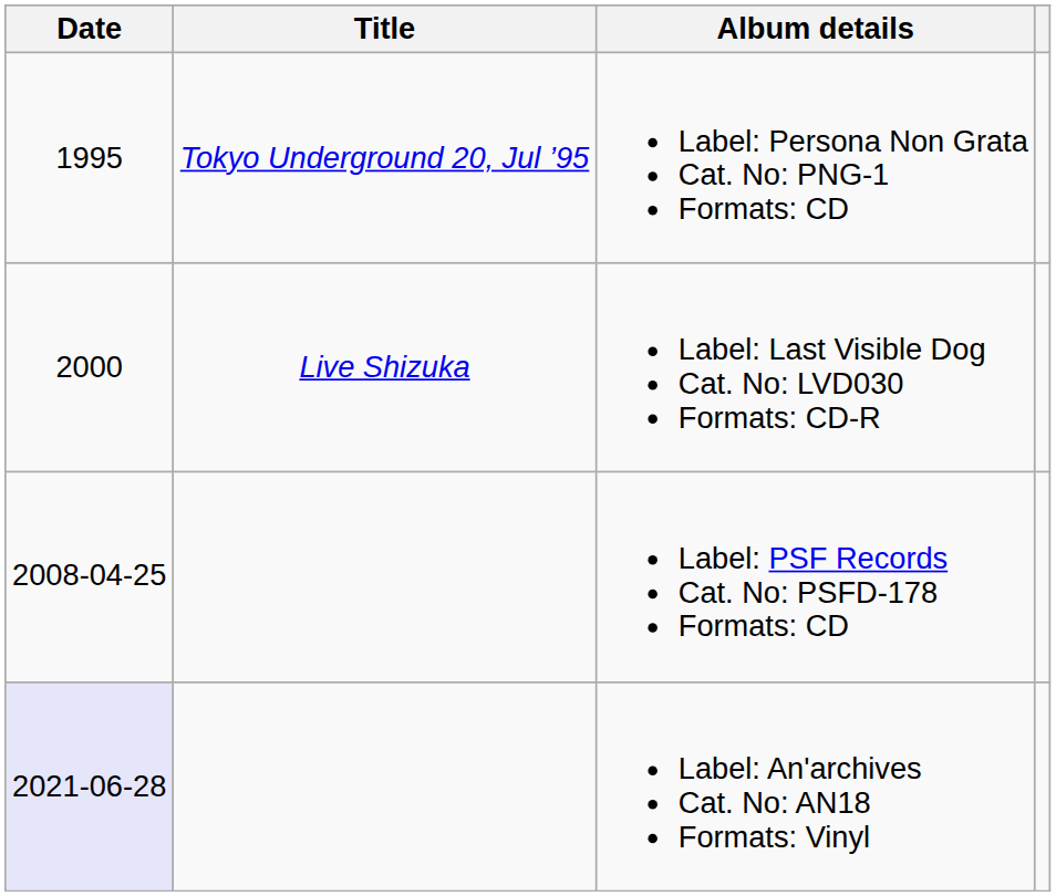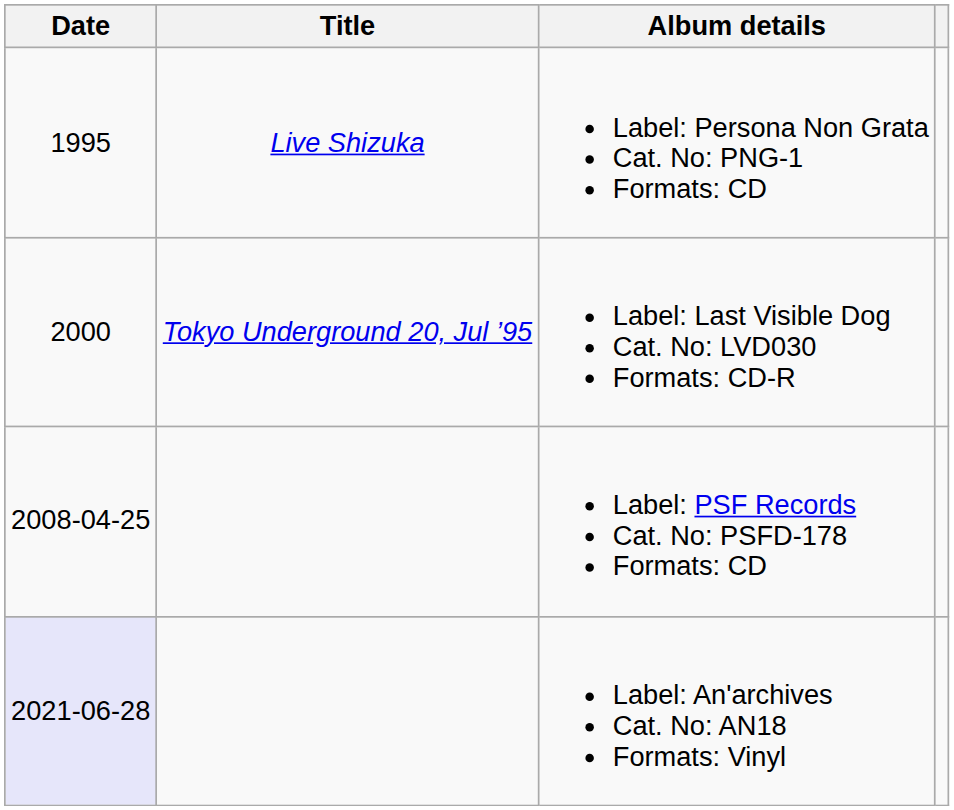Label: Persona Non Grata Cat. No: PNG-1 Formats: CD | Title: Tokyo Underground 20, Jul ’95 -> Live Shizuka
Label: Last Visible Dog Cat. No: LVD030 Formats: CD-R | Title: Live Shizuka -> Tokyo Underground 20, Jul ’95
